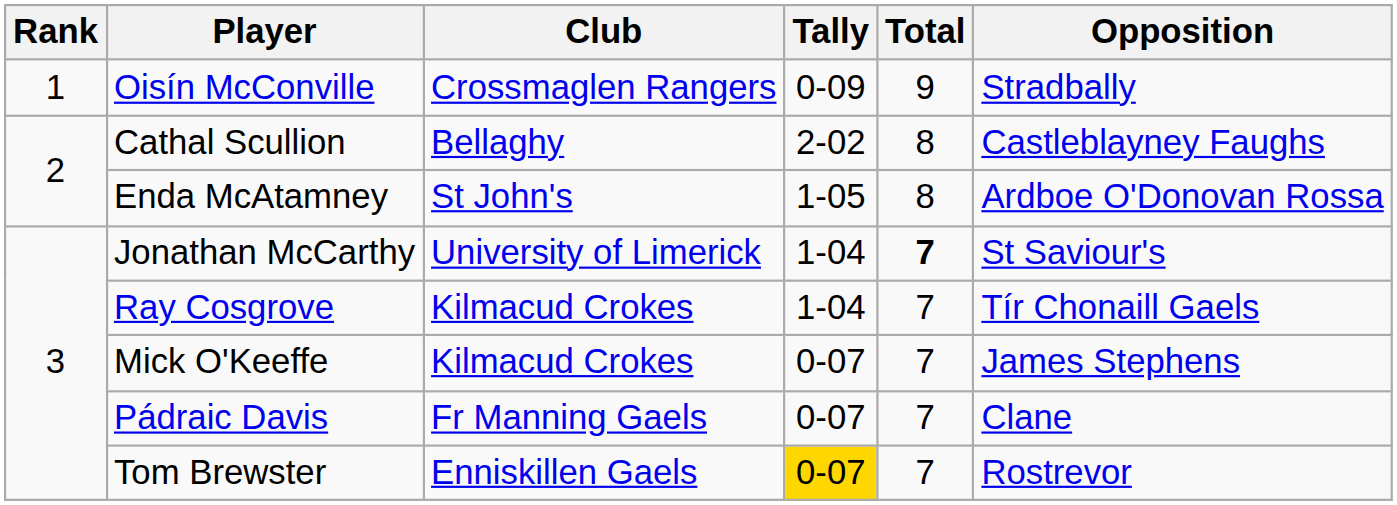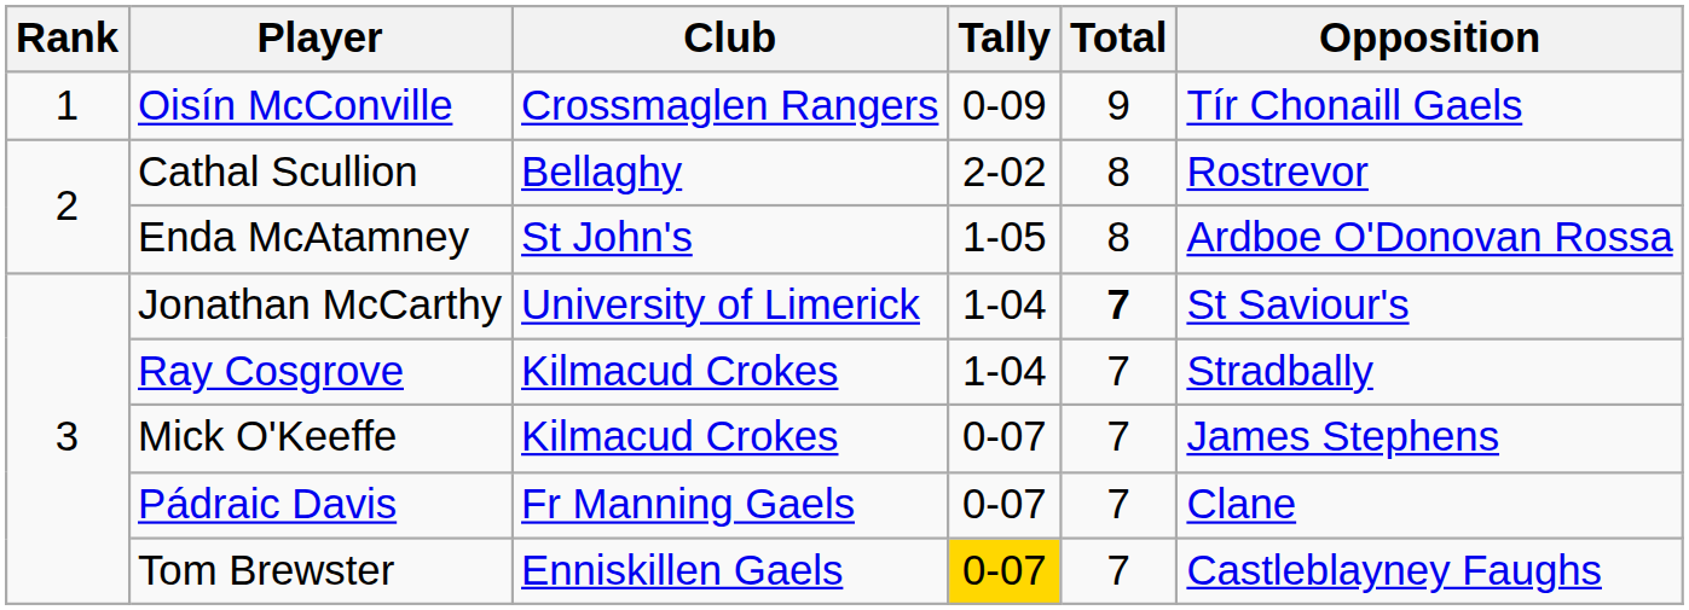Oisín McConville | Opposition: Stradbally -> Tír Chonaill Gaels
Cathal Scullion | Opposition: Castleblayney Faughs -> Rostrevor
Ray Cosgrove | Opposition: Tír Chonaill Gaels -> Stradbally
Tom Brewster | Opposition: Rostrevor -> Castleblayney Faughs
